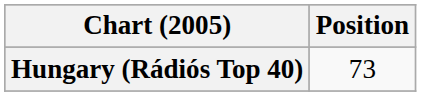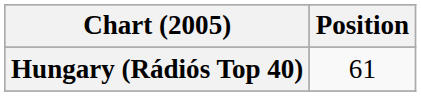Hungary (Rádiós Top 40) | Position: 73 -> 61
